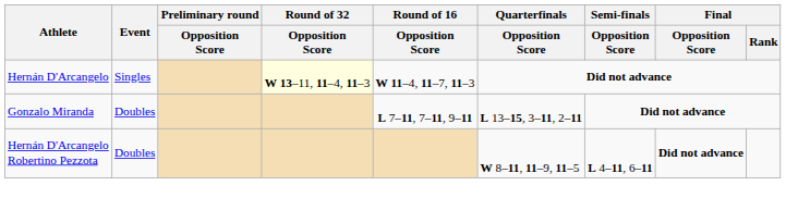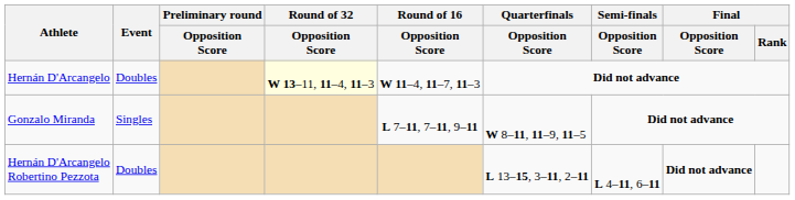Hernán D'Arcangelo | Event: Singles -> Doubles
Gonzalo Miranda | Event: Doubles -> Singles
Gonzalo Miranda | Quarterfinals / Opposition Score: L 13–15, 3–11, 2–11 -> W 8–11, 11–9, 11–5
Hernán D'Arcangelo Robertino Pezzota | Quarterfinals / Opposition Score: W 8–11, 11–9, 11–5 -> L 13–15, 3–11, 2–11
